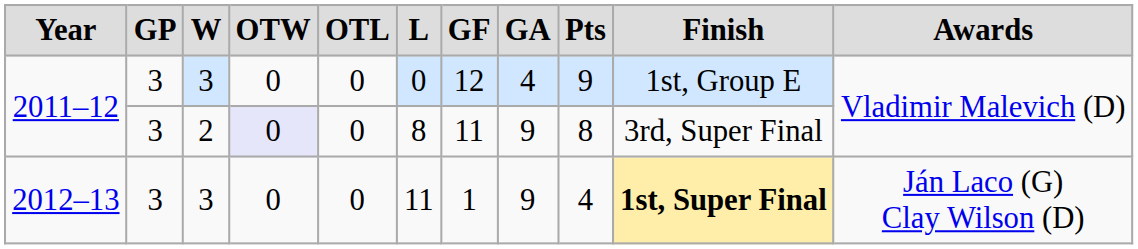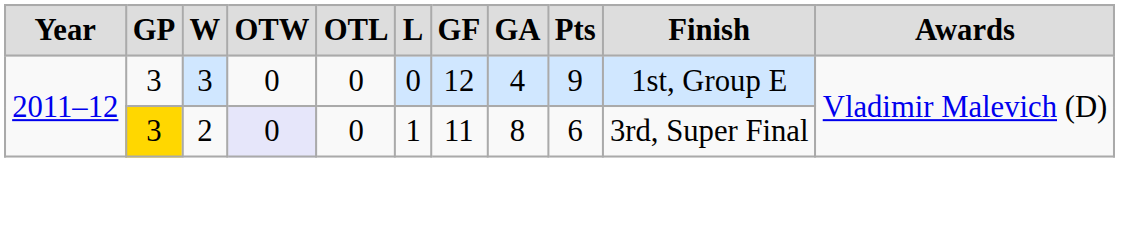2011–12 / 2 | column 2: no background -> gold background
2011–12 / 2 | column 6: 8 -> 1
2011–12 / 2 | column 8: 9 -> 8
2011–12 / 2 | column 9: 8 -> 6
- row: 2012–13 | 3 | 3 | 0 | 0 | 11 | 1 | 9 | 4 | 1st, Super Final | Ján Laco (G) Clay Wilson (D)
